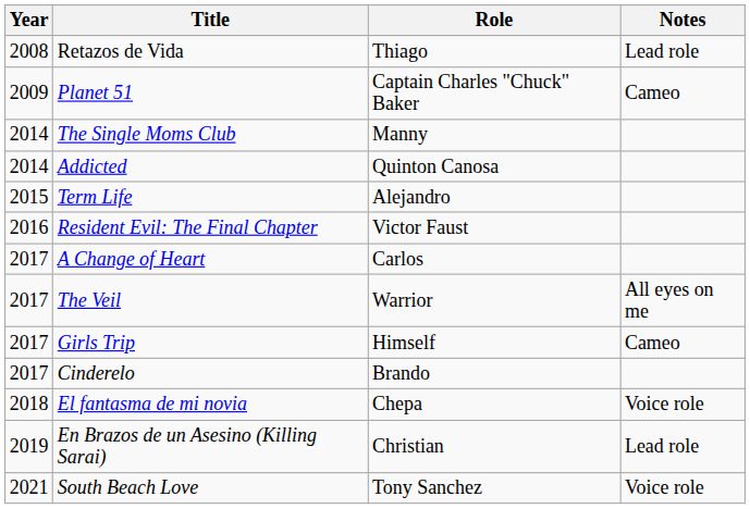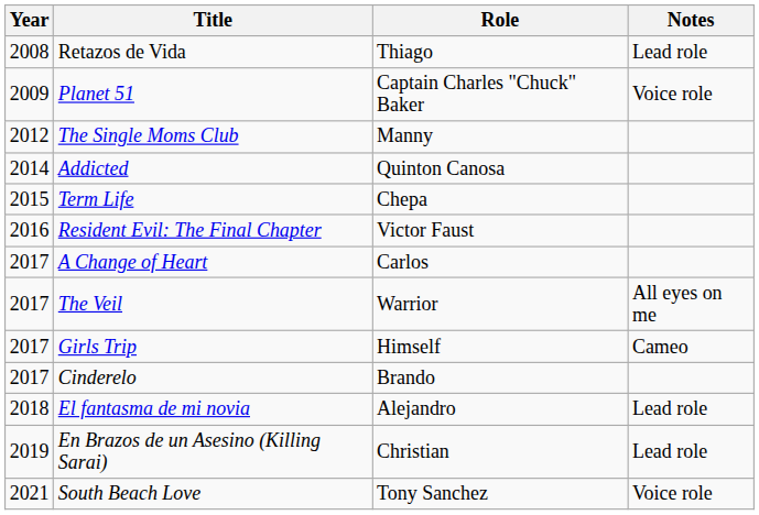Planet 51 | Notes: Cameo -> Voice role
The Single Moms Club | Year: 2014 -> 2012
Term Life | Role: Alejandro -> Chepa
El fantasma de mi novia | Role: Chepa -> Alejandro
El fantasma de mi novia | Notes: Voice role -> Lead role
